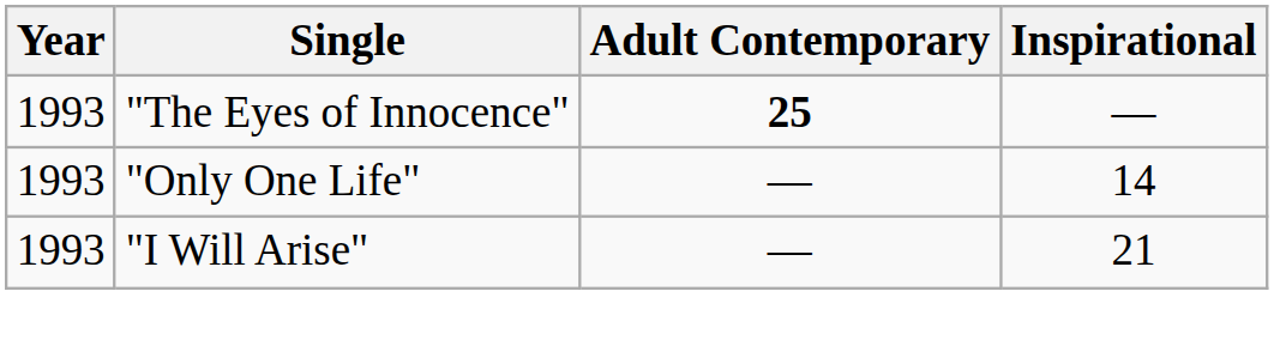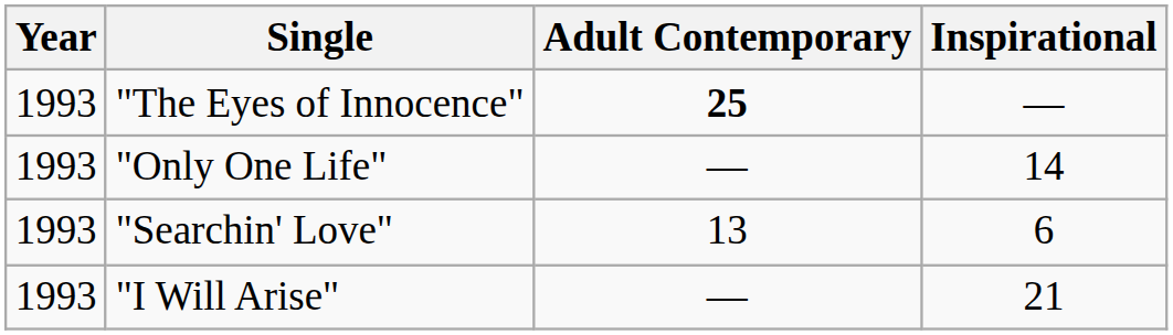+ row: 1993 | "Searchin' Love" | 13 | 6
